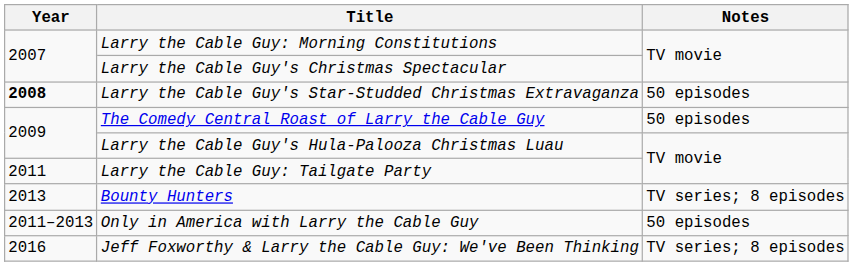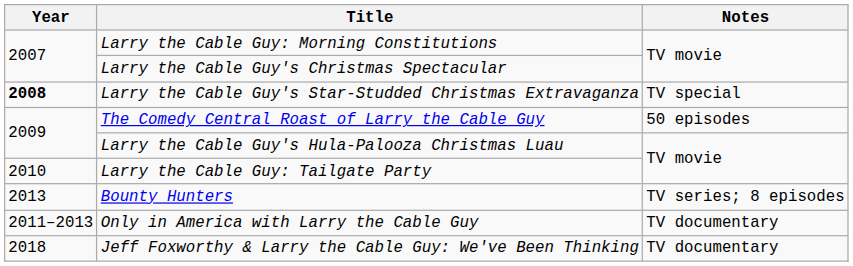Larry the Cable Guy's Star-Studded Christmas Extravaganza | Notes: 50 episodes -> TV special
Larry the Cable Guy: Tailgate Party | Year: 2011 -> 2010
Only in America with Larry the Cable Guy | Notes: 50 episodes -> TV documentary
Jeff Foxworthy & Larry the Cable Guy: We've Been Thinking | Year: 2016 -> 2018
Jeff Foxworthy & Larry the Cable Guy: We've Been Thinking | Notes: TV series; 8 episodes -> TV documentary
